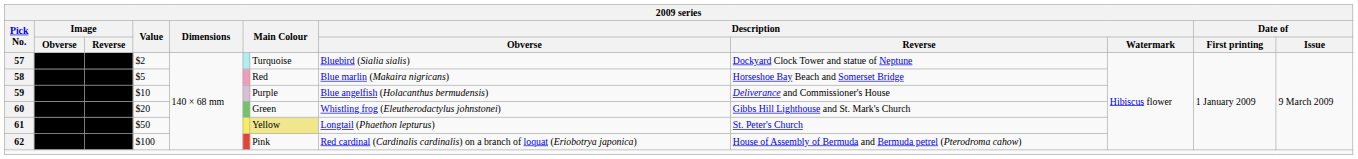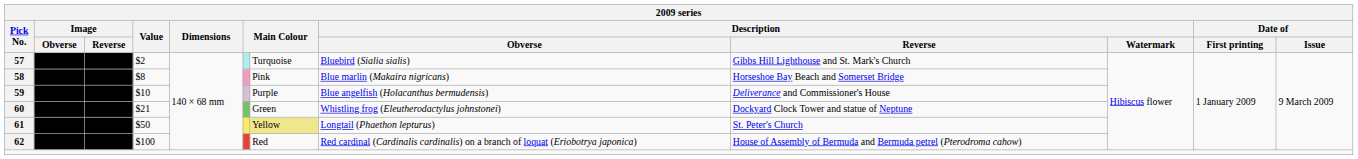57 | Description / Reverse: Dockyard Clock Tower and statue of Neptune -> Gibbs Hill Lighthouse and St. Mark's Church
58 | Value: $5 -> $8
58 | column 7: Red -> Pink
60 | Value: $20 -> $21
60 | Description / Reverse: Gibbs Hill Lighthouse and St. Mark's Church -> Dockyard Clock Tower and statue of Neptune
62 | column 7: Pink -> Red
